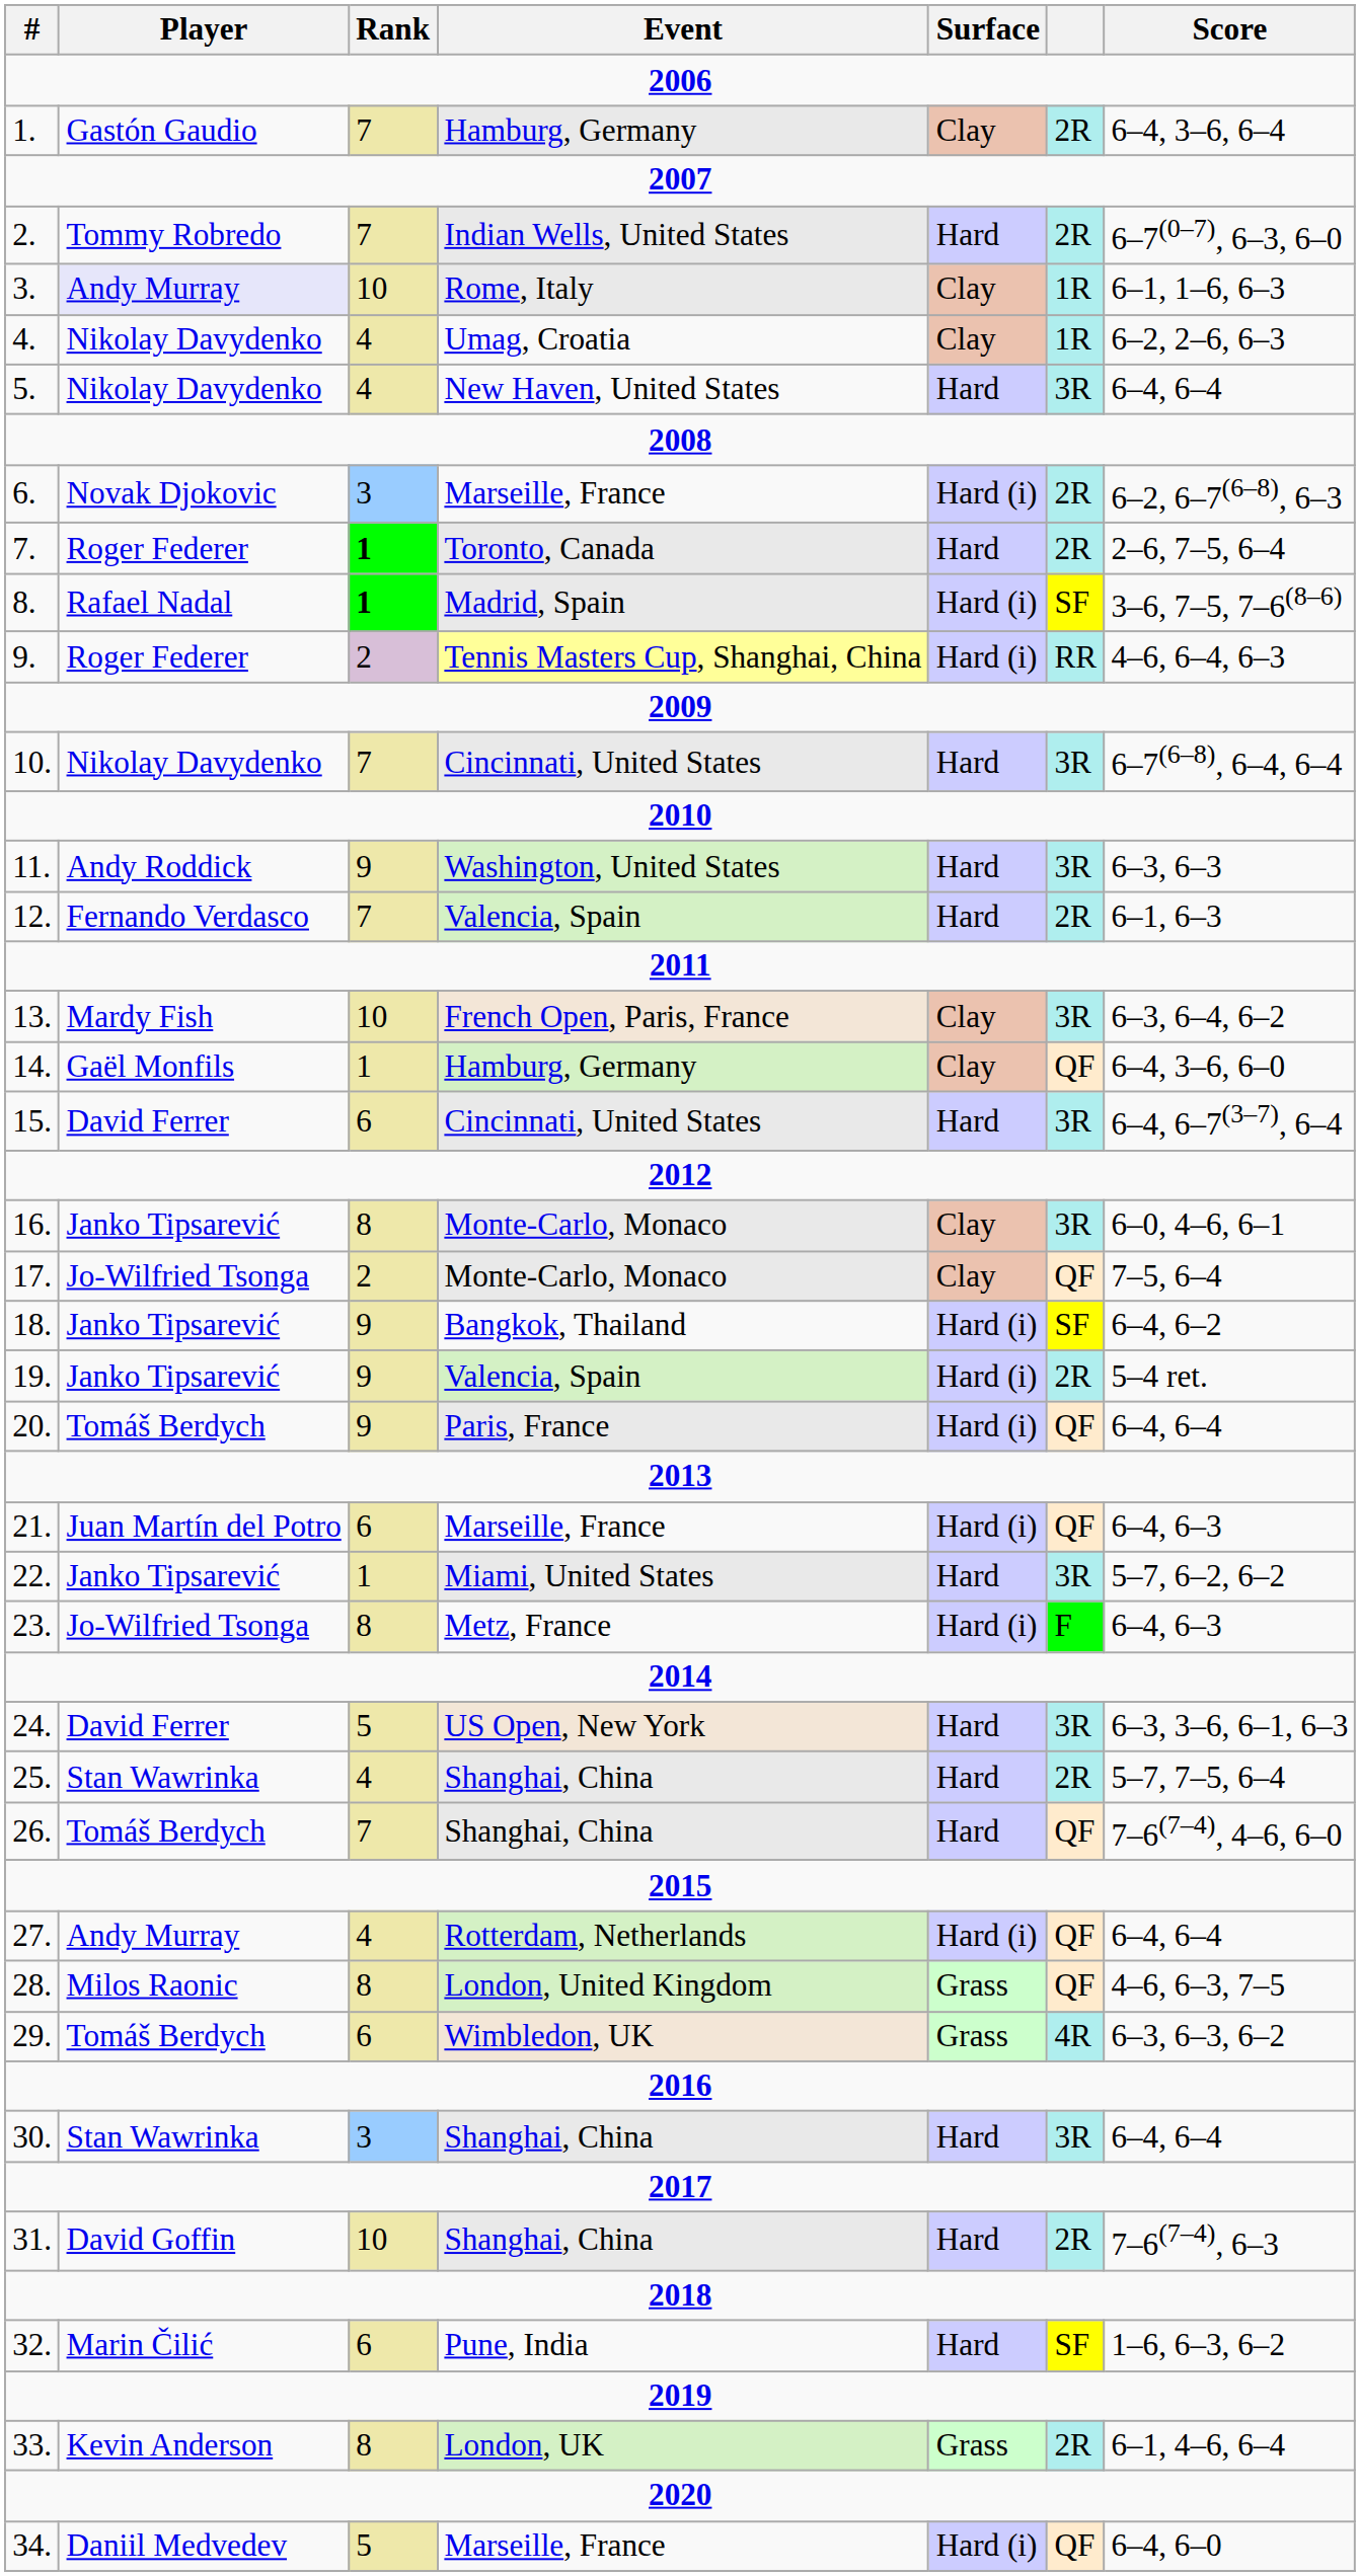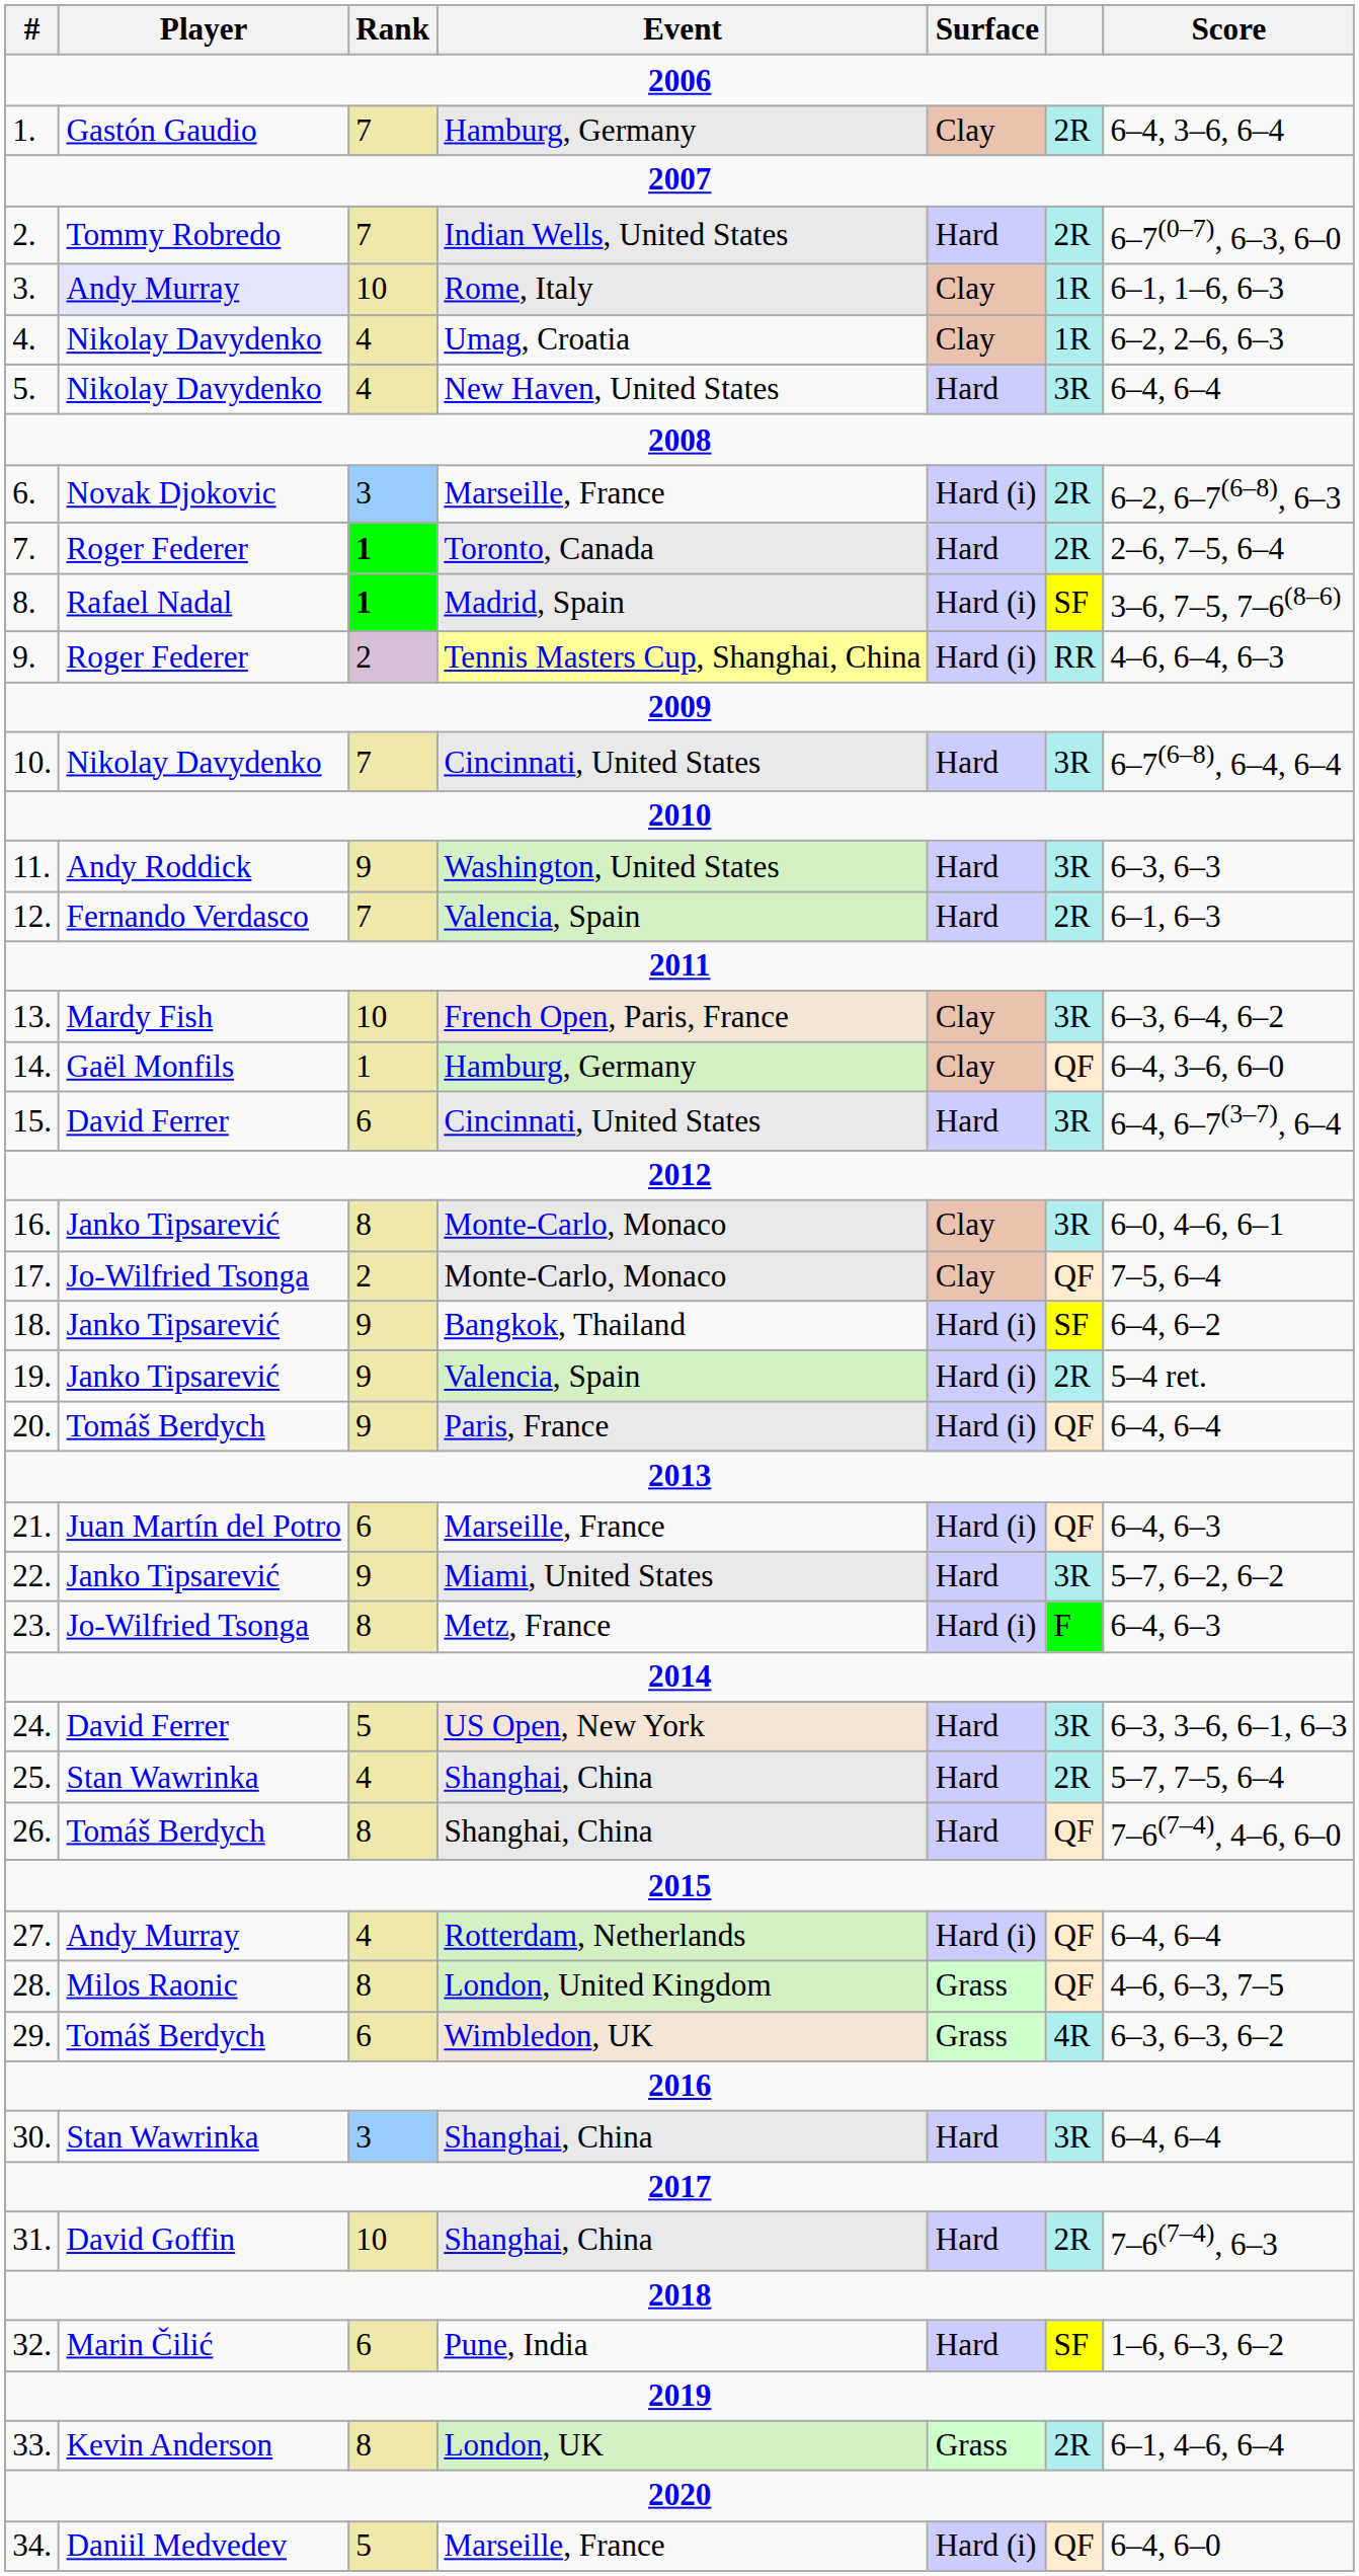22. | Rank: 1 -> 9
26. | Rank: 7 -> 8
